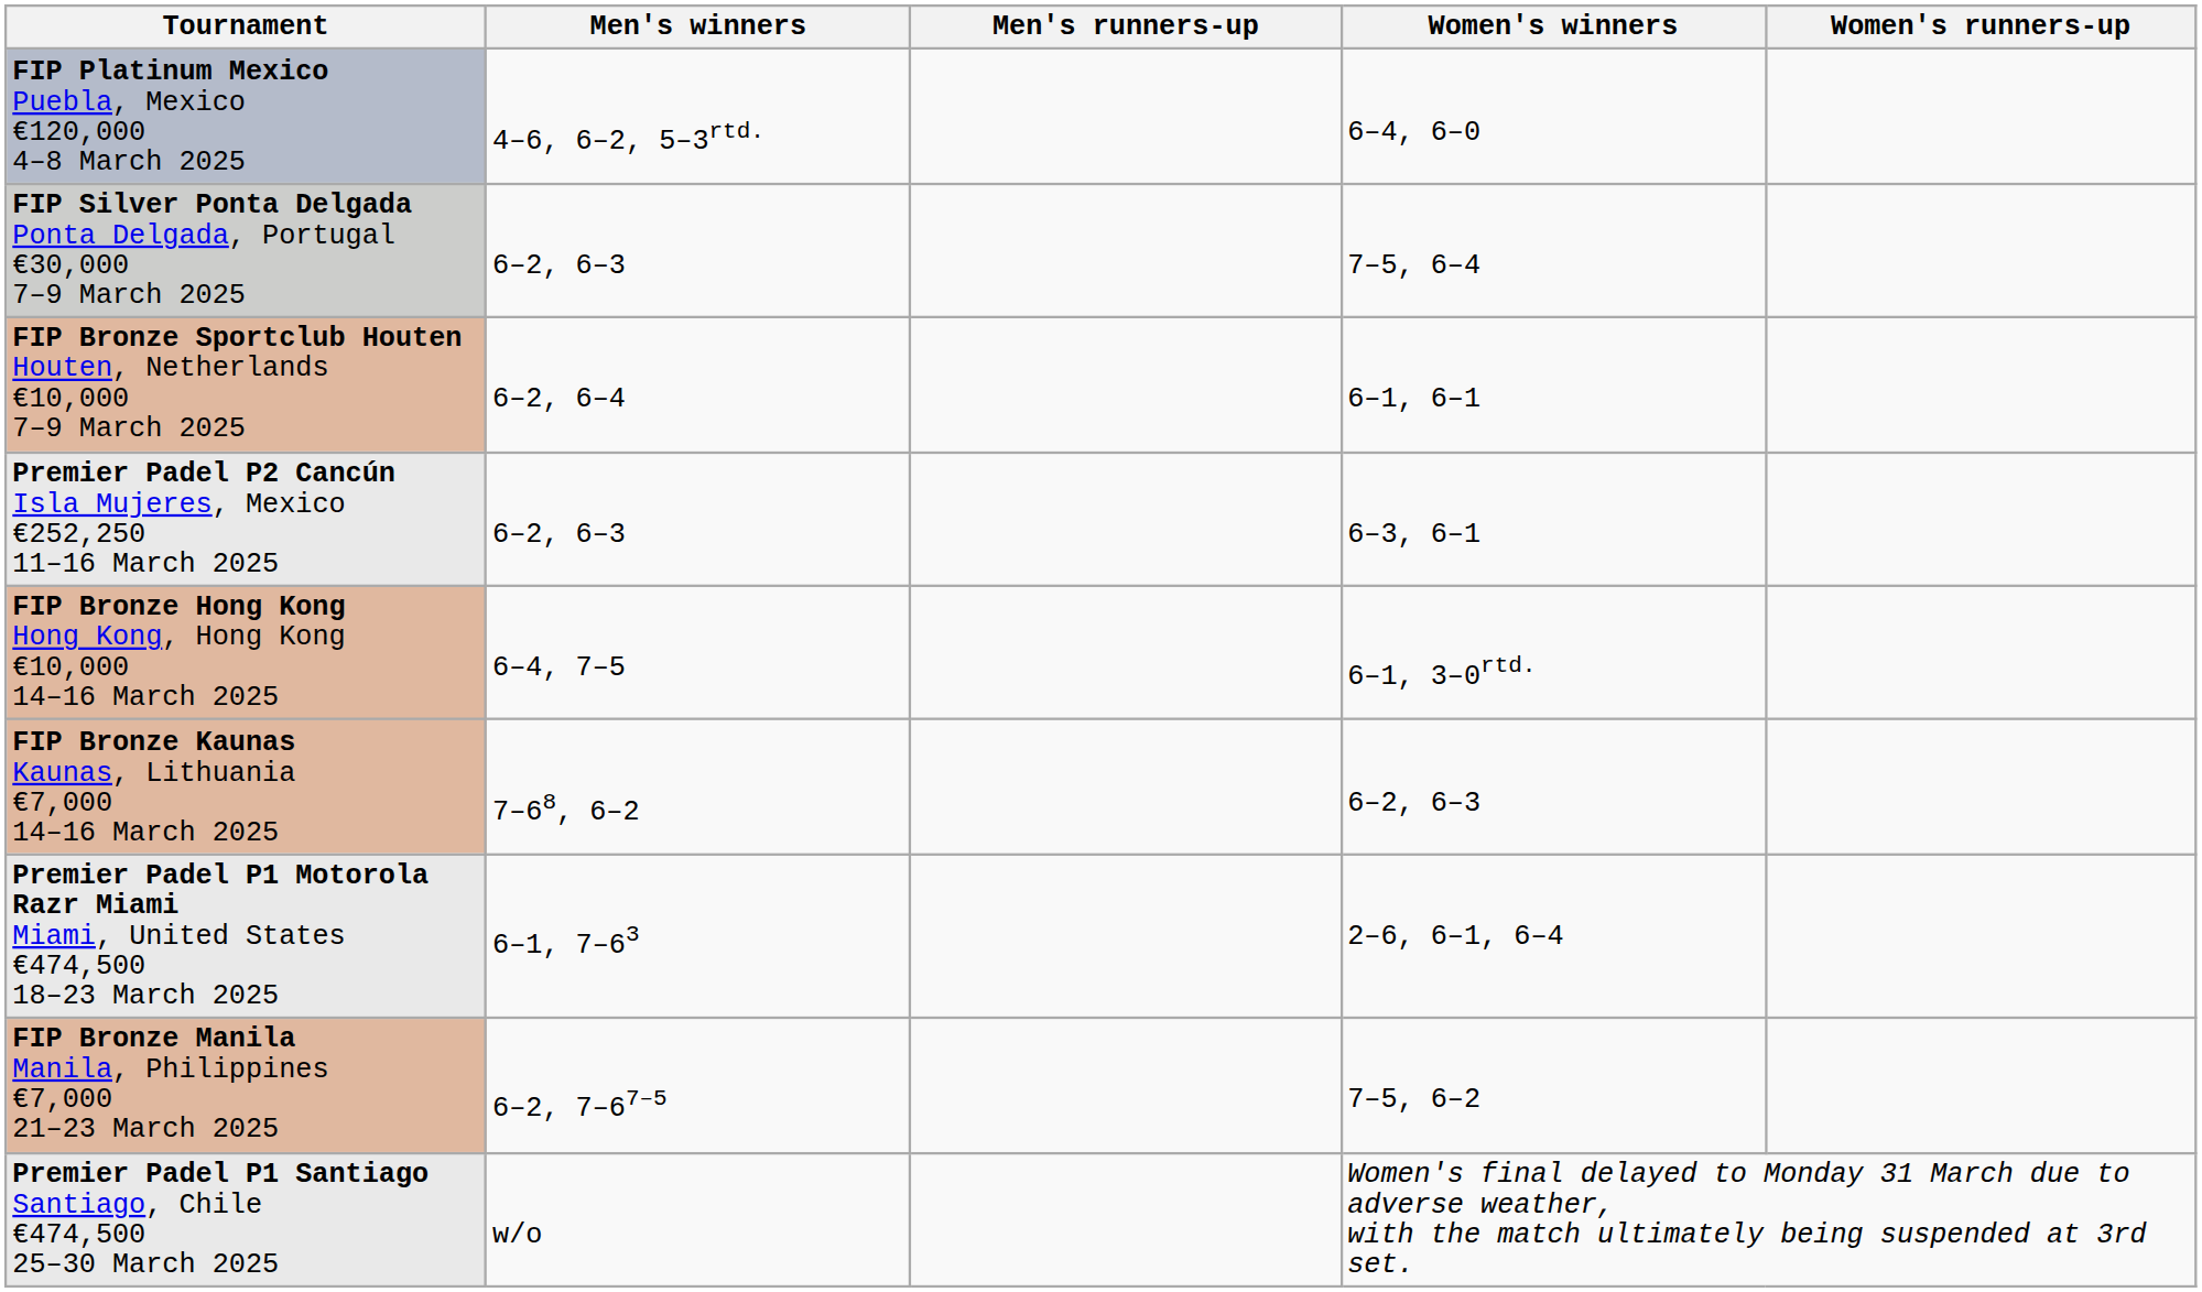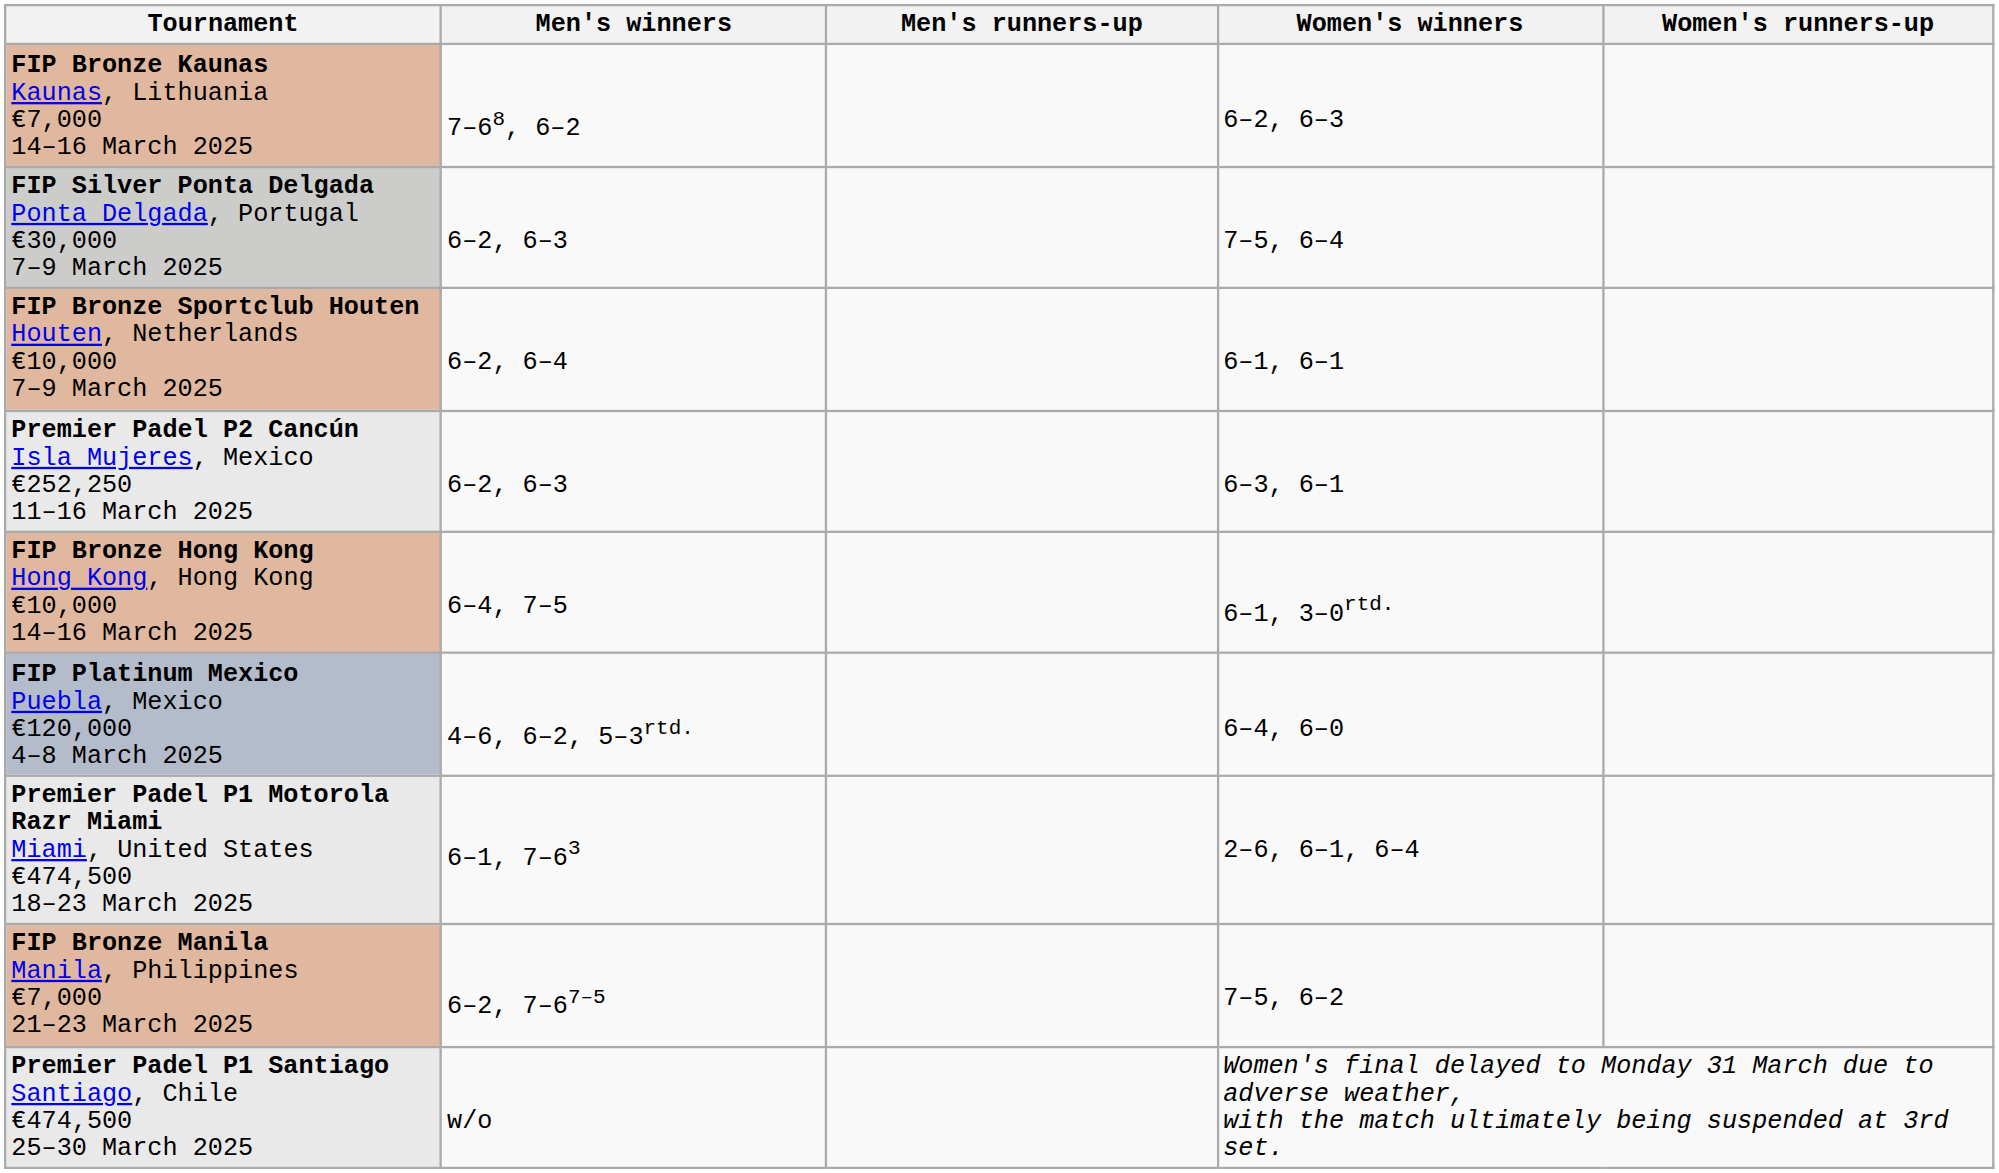rows swapped: FIP Platinum Mexico Puebla, Mexico €120,000 4–8 March 2025 <-> FIP Bronze Kaunas Kaunas, Lithuania €7,000 14–16 March 2025
